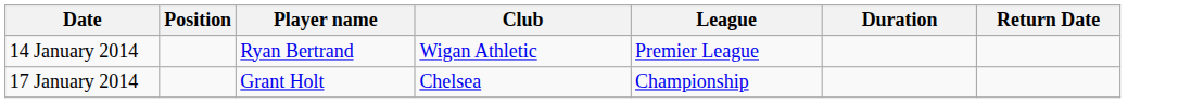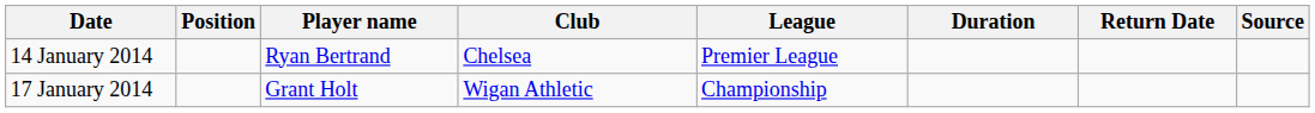+ column: Source
14 January 2014 | Club: Wigan Athletic -> Chelsea
17 January 2014 | Club: Chelsea -> Wigan Athletic
